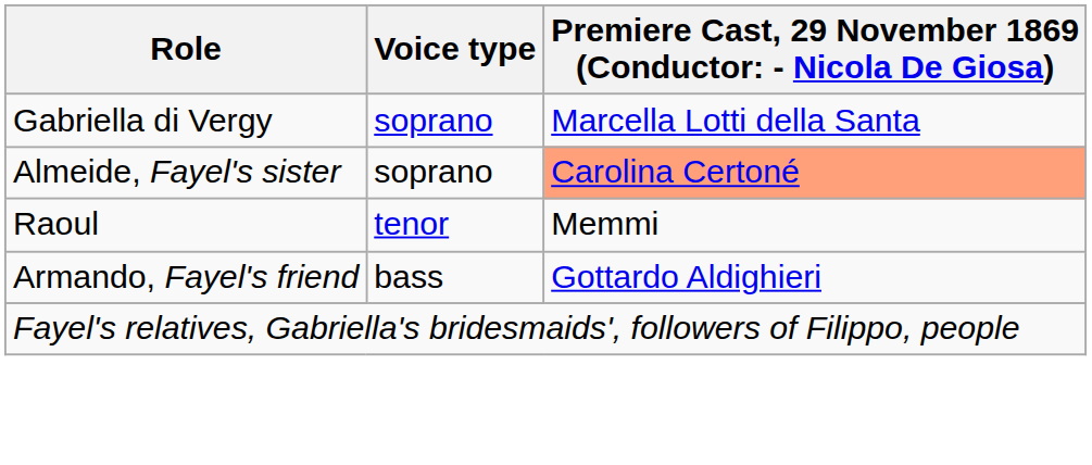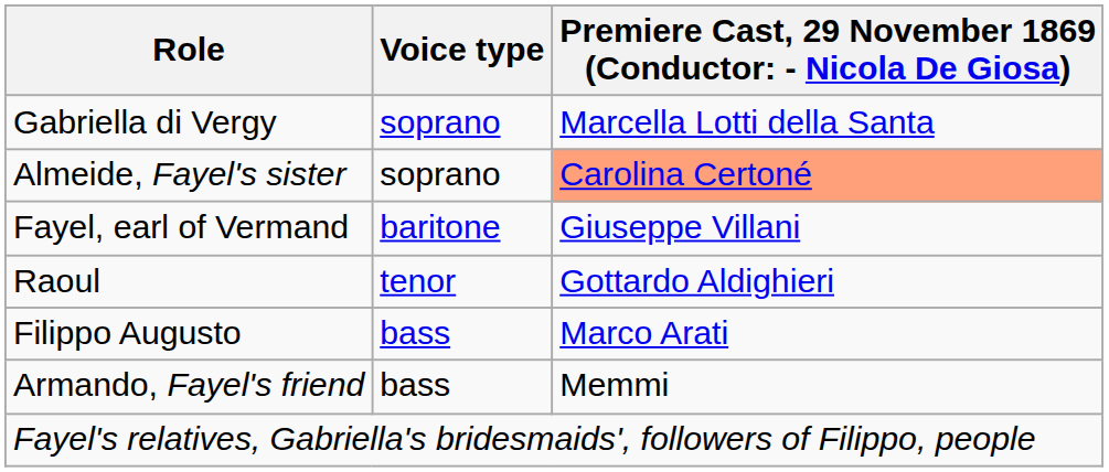+ row: Fayel, earl of Vermand | baritone | Giuseppe Villani
Raoul | column 3: Memmi -> Gottardo Aldighieri
+ row: Filippo Augusto | bass | Marco Arati
Armando, Fayel's friend | column 3: Gottardo Aldighieri -> Memmi
